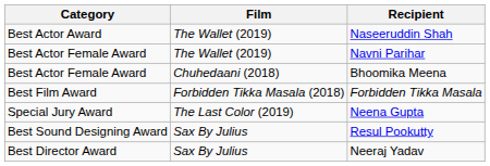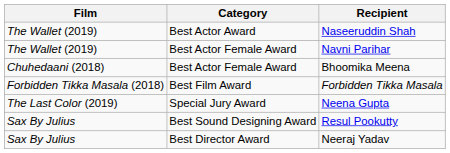columns swapped: Film <-> Category
